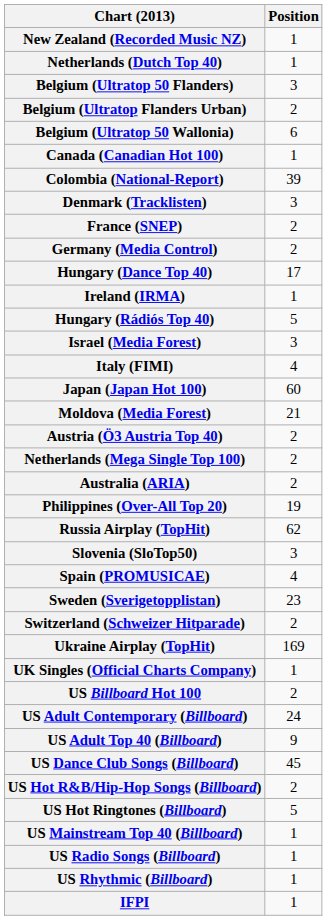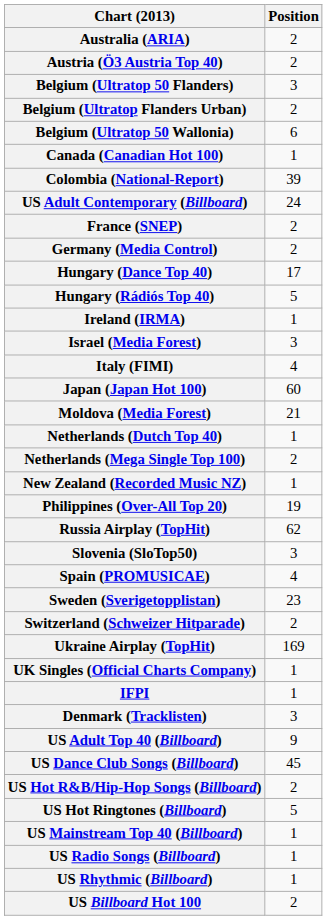rows swapped: Australia (ARIA) <-> New Zealand (Recorded Music NZ)
rows swapped: Austria (Ö3 Austria Top 40) <-> Netherlands (Dutch Top 40)
rows swapped: Denmark (Tracklisten) <-> US Adult Contemporary (Billboard)
rows swapped: Hungary (Rádiós Top 40) <-> Ireland (IRMA)
rows swapped: US Billboard Hot 100 <-> IFPI
